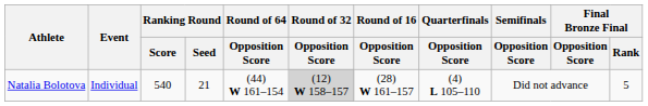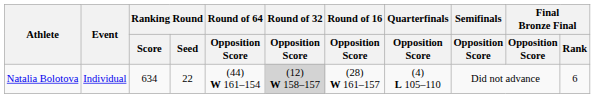Natalia Bolotova | Ranking Round / Score: 540 -> 634
Natalia Bolotova | Ranking Round / Seed: 21 -> 22
Natalia Bolotova | Final Bronze Final / Rank: 5 -> 6
